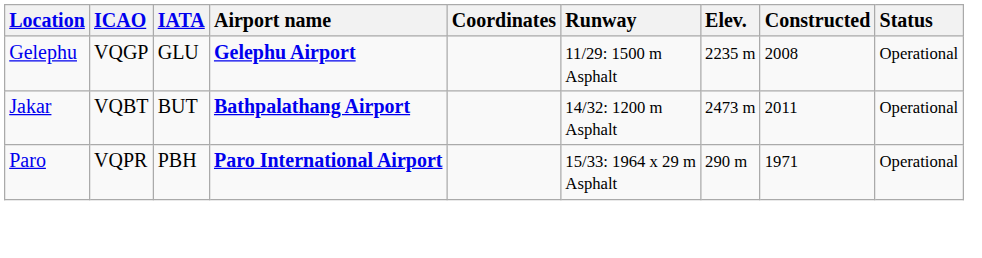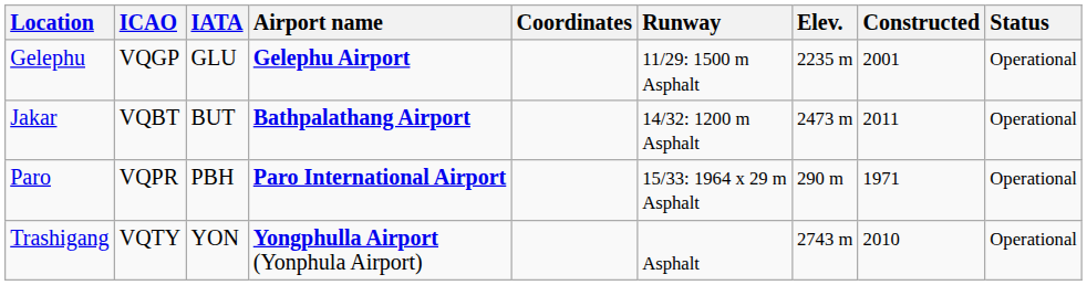Gelephu | Constructed: 2008 -> 2001
+ row: Trashigang | VQTY | YON | Yongphulla Airport (Yonphula Airport) | Asphalt | 2743 m | 2010 | Operational
